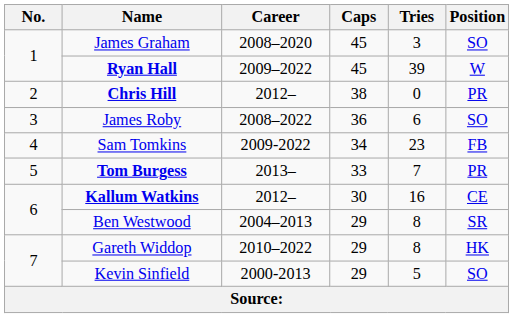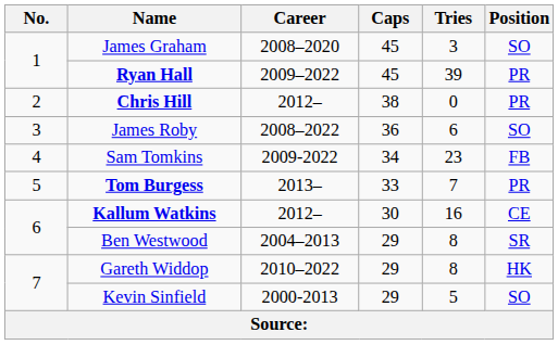Ryan Hall | Position: W -> PR
